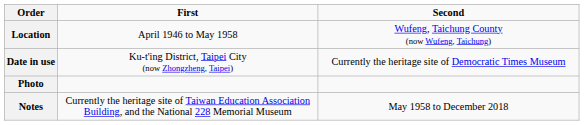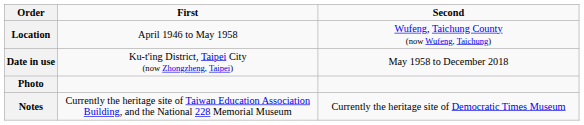Date in use | Second: Currently the heritage site of Democratic Times Museum -> May 1958 to December 2018
Notes | Second: May 1958 to December 2018 -> Currently the heritage site of Democratic Times Museum
